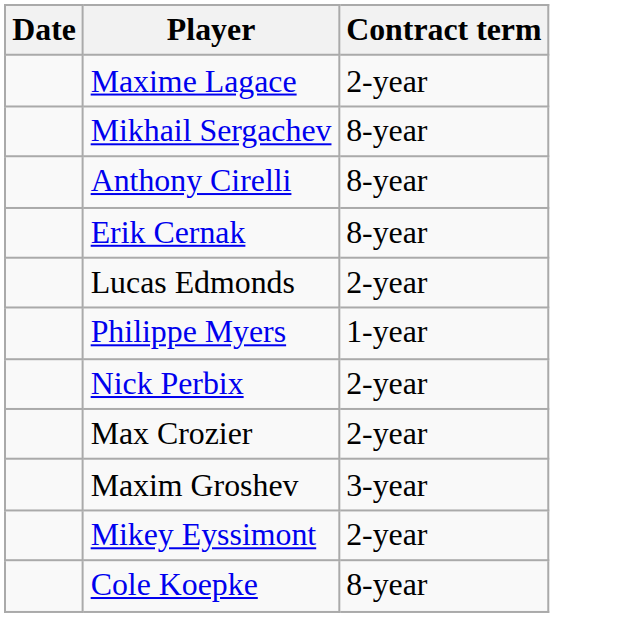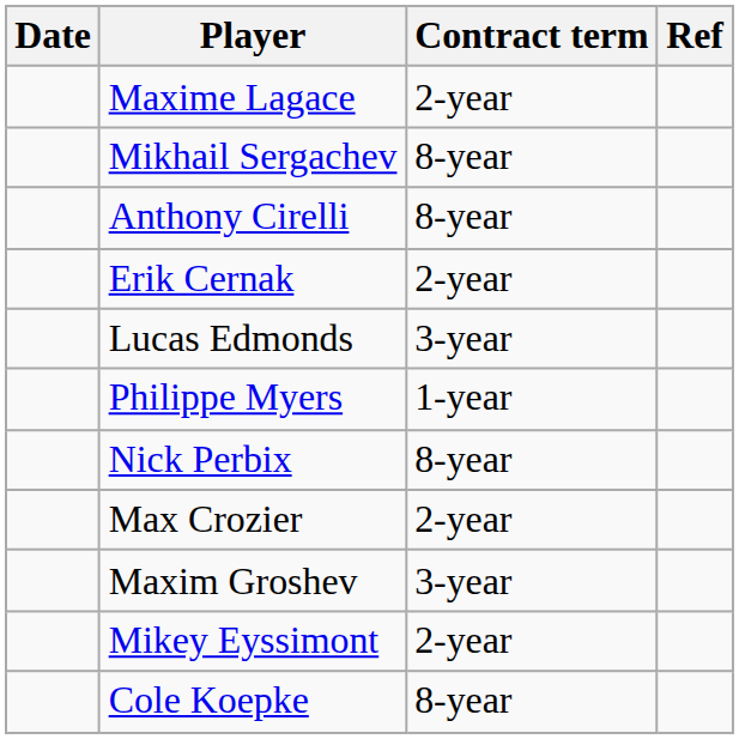+ column: Ref
Erik Cernak | Contract term: 8-year -> 2-year
Lucas Edmonds | Contract term: 2-year -> 3-year
Nick Perbix | Contract term: 2-year -> 8-year
